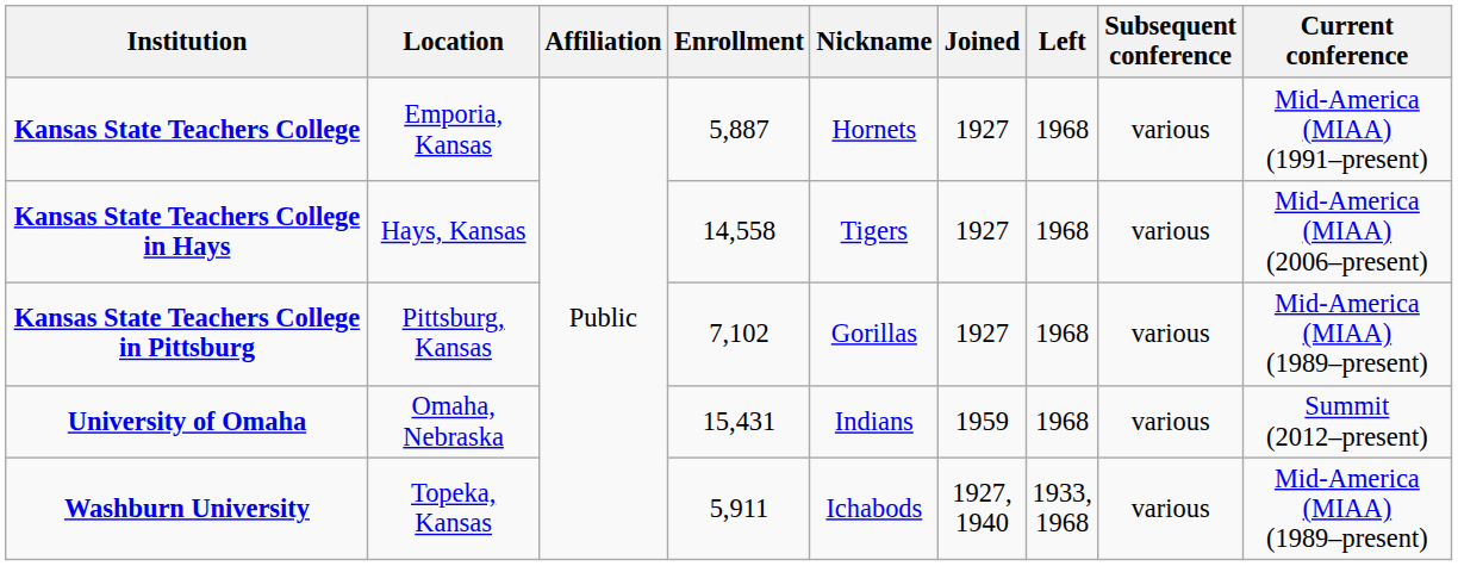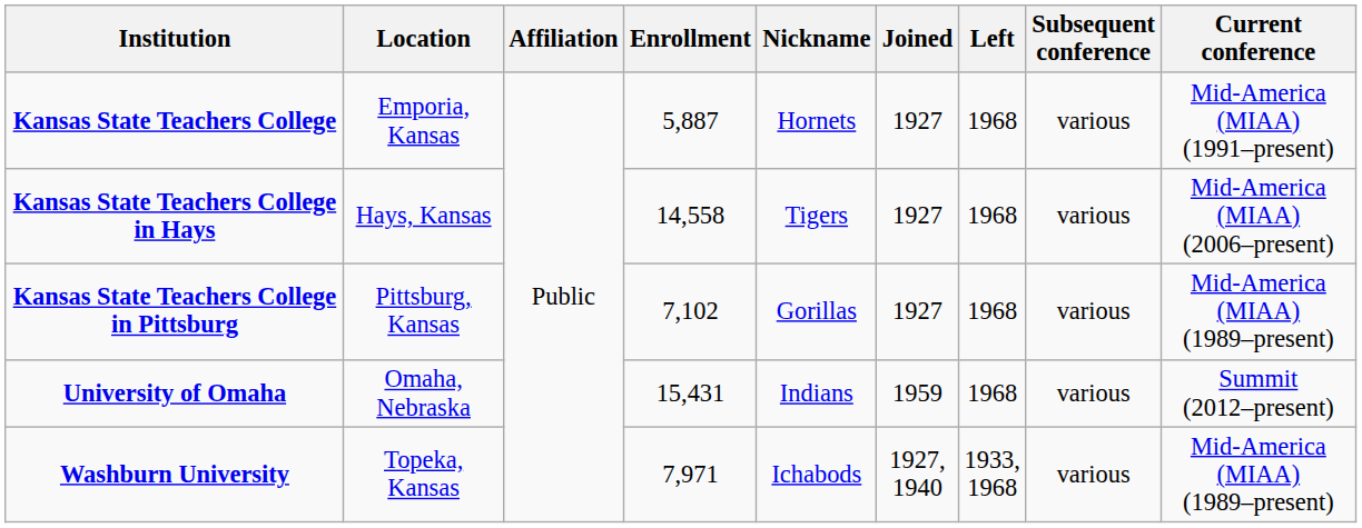Washburn University | Enrollment: 5,911 -> 7,971
